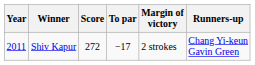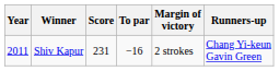Shiv Kapur | Score: 272 -> 231
Shiv Kapur | To par: −17 -> −16
